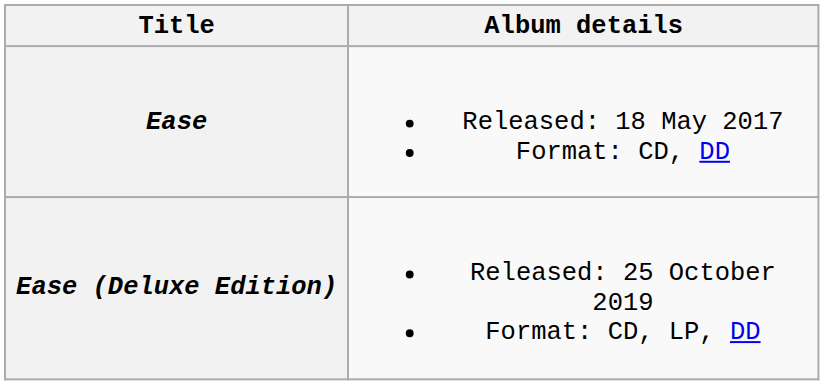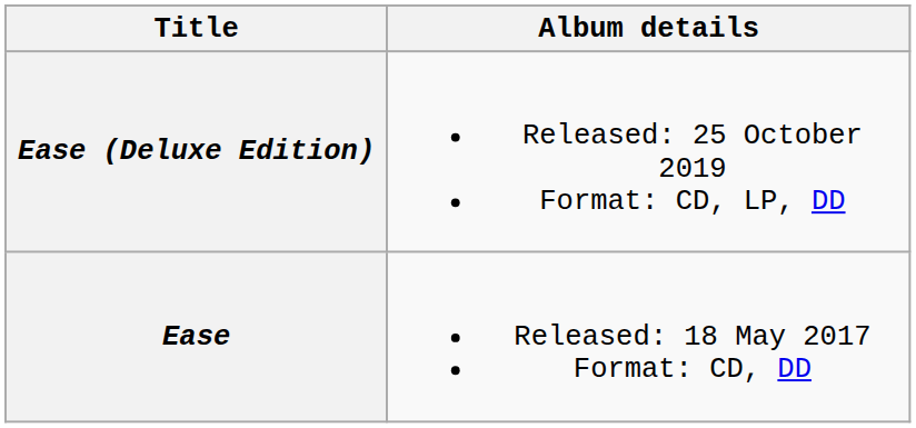rows swapped: Ease <-> Ease (Deluxe Edition)
